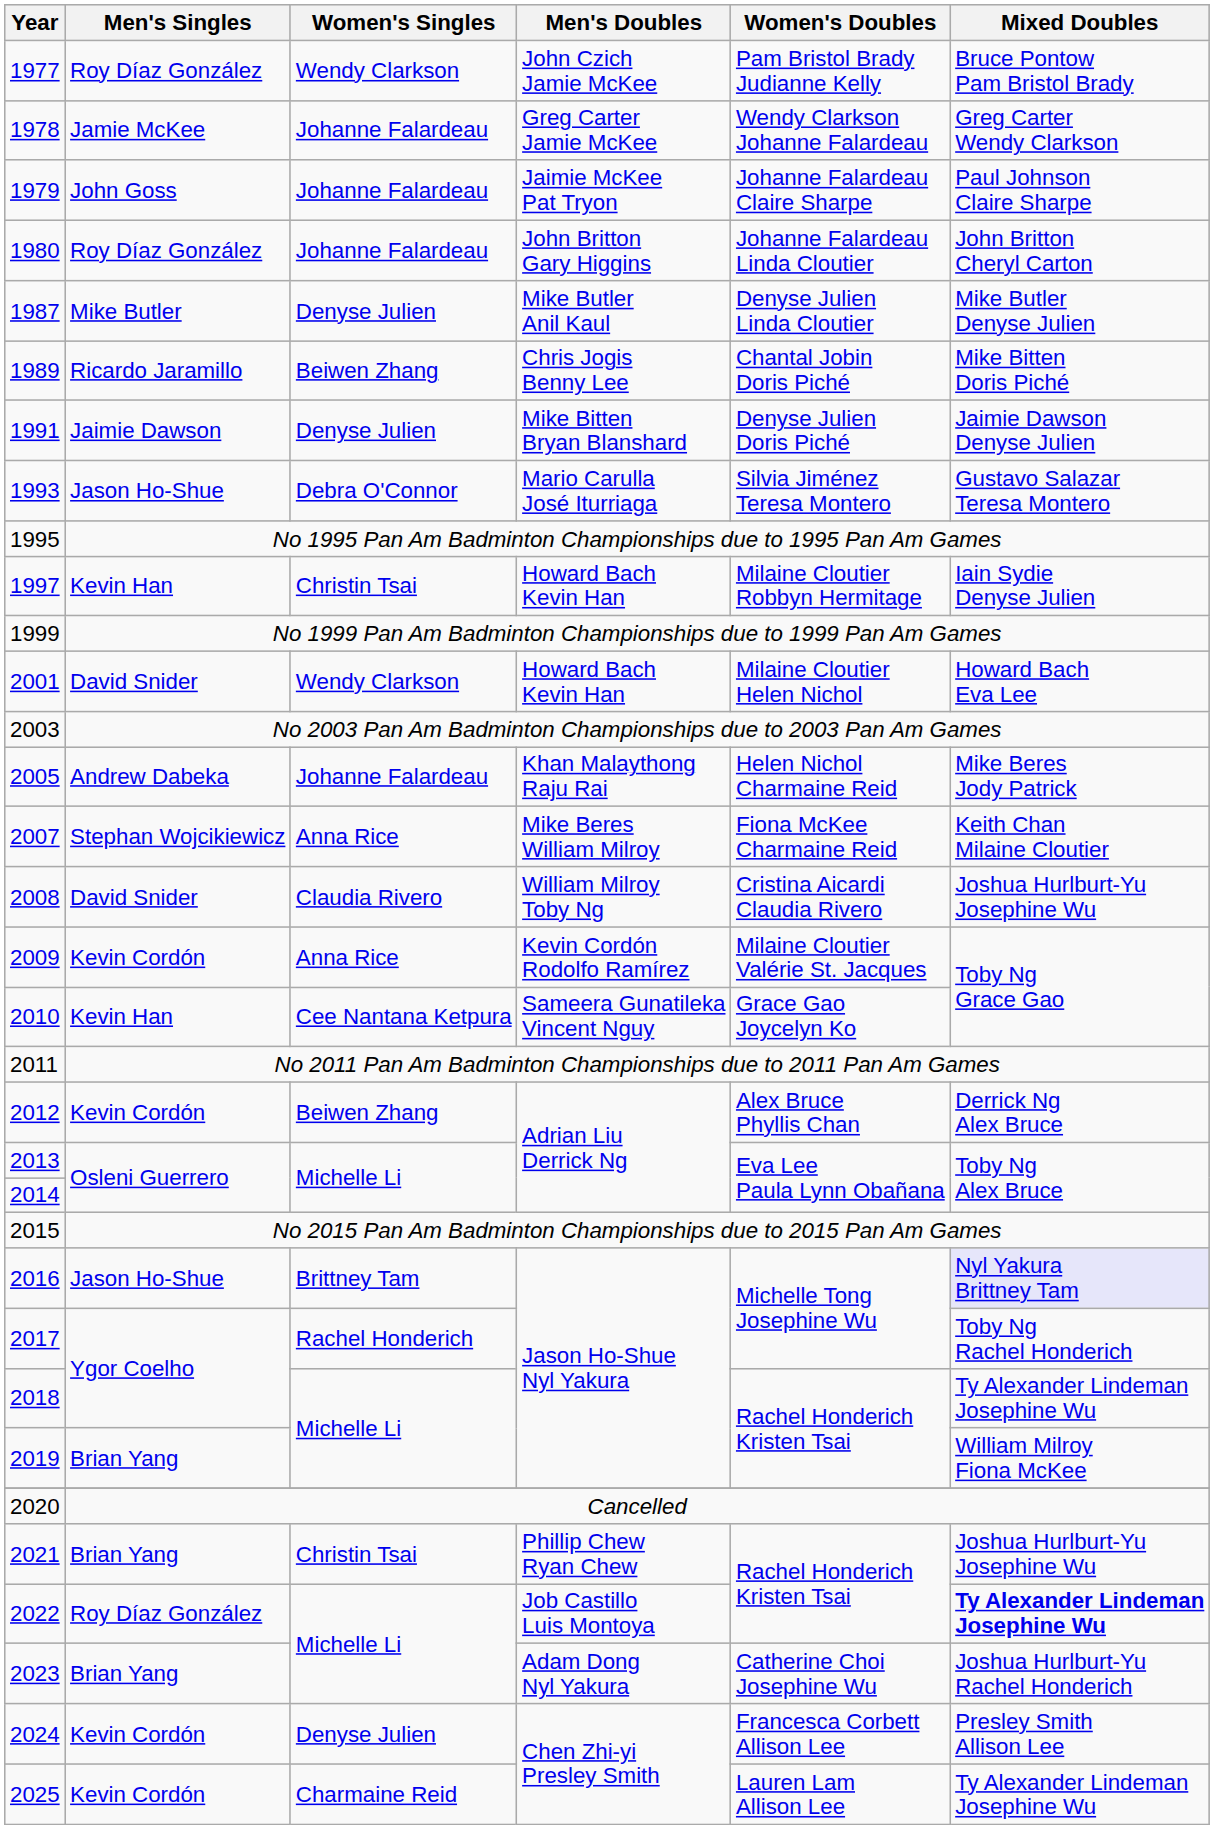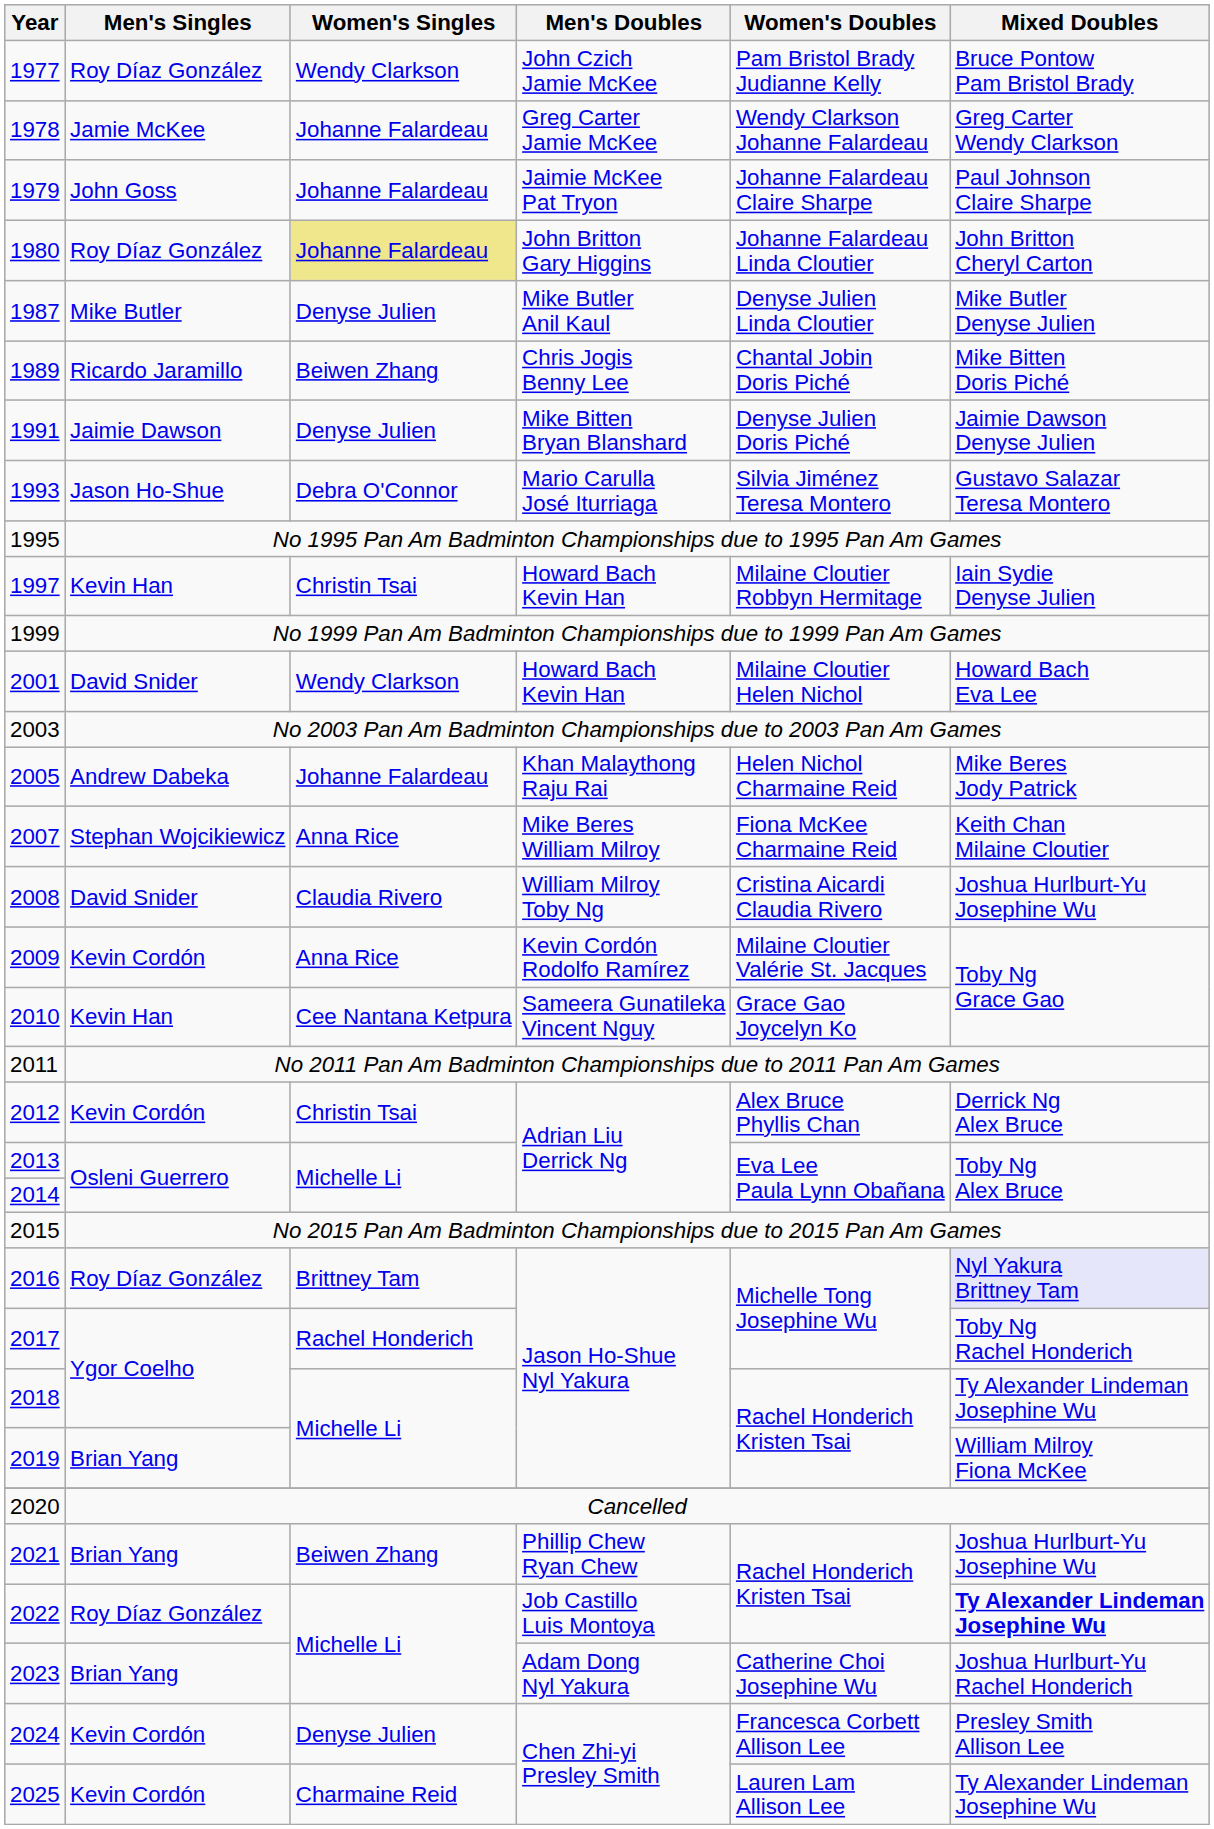1980 | Women's Singles: no background -> khaki background
2012 | Women's Singles: Beiwen Zhang -> Christin Tsai
2016 | Men's Singles: Jason Ho-Shue -> Roy Díaz González
2021 | Women's Singles: Christin Tsai -> Beiwen Zhang
